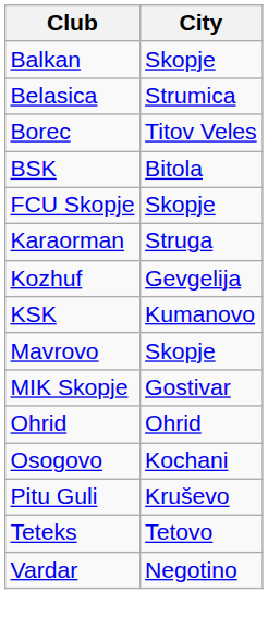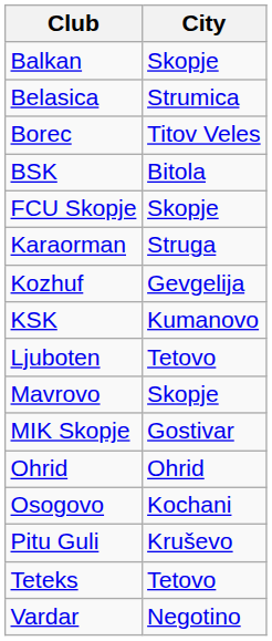+ row: Ljuboten | Tetovo
